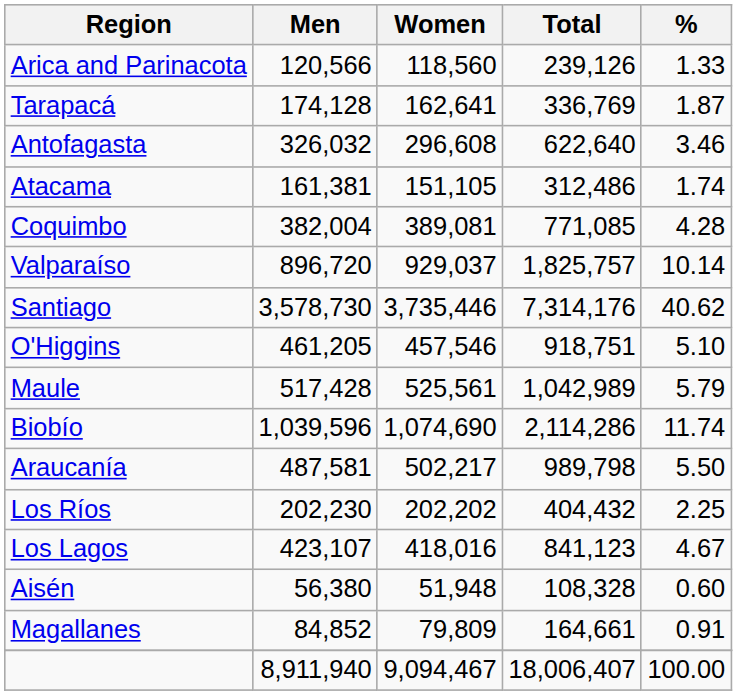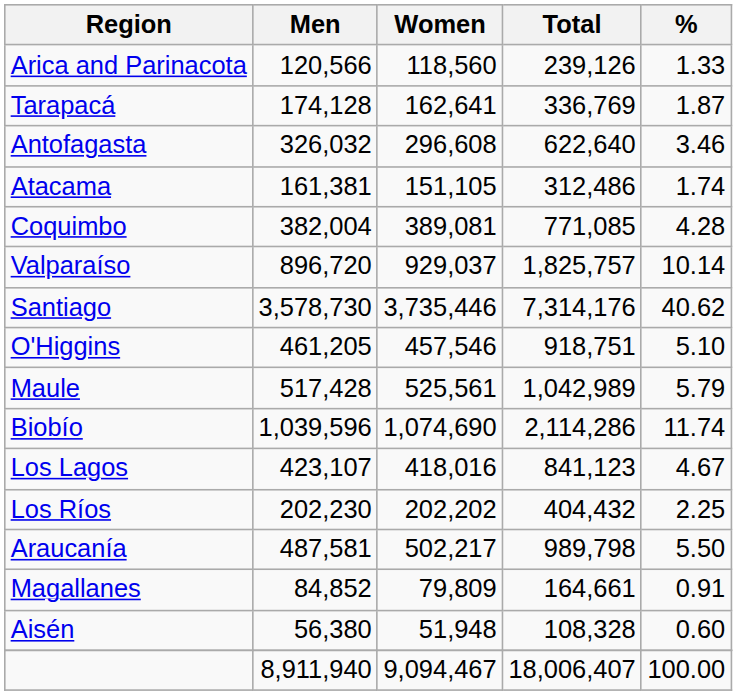rows swapped: Araucanía <-> Los Lagos
rows swapped: Aisén <-> Magallanes
